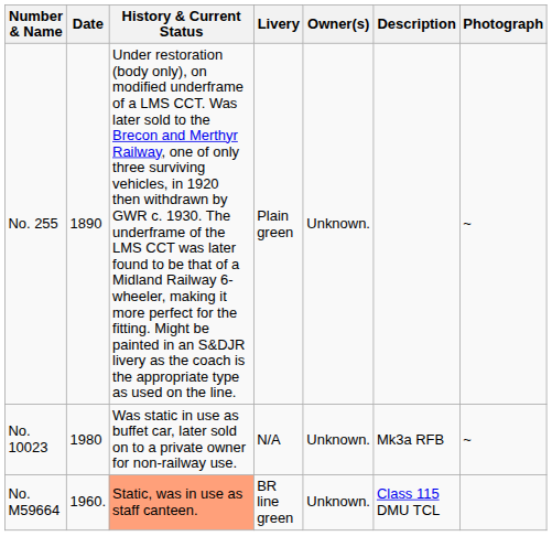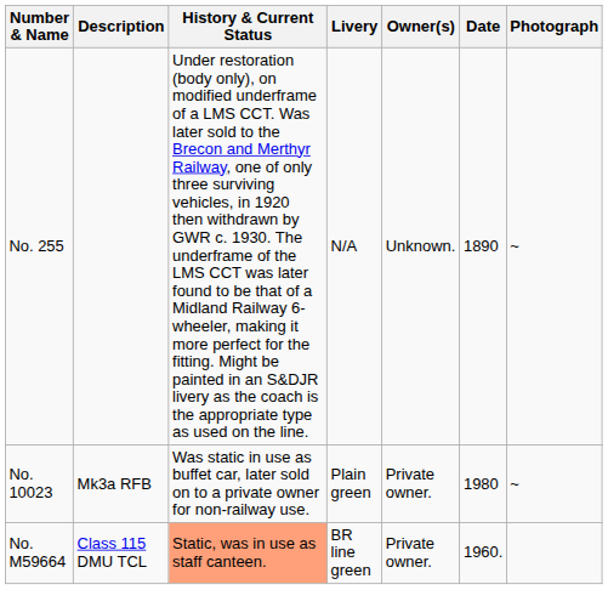columns swapped: Description <-> Date
No. 255 | Livery: Plain green -> N/A
No. 10023 | Livery: N/A -> Plain green
No. 10023 | Owner(s): Unknown. -> Private owner.
No. M59664 | Owner(s): Unknown. -> Private owner.
